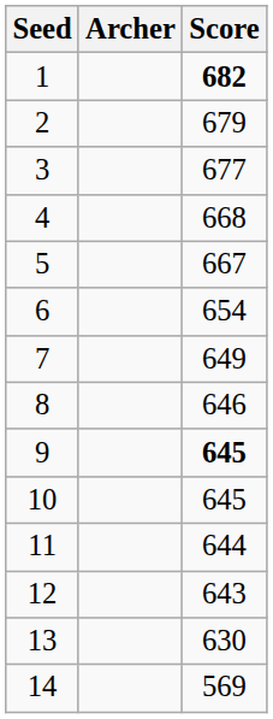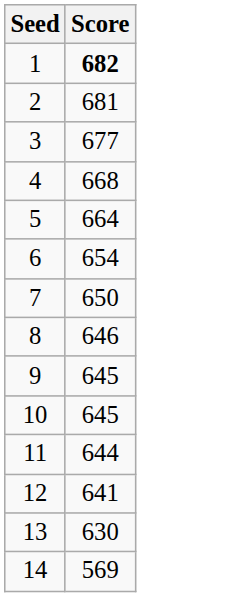- column: Archer
2 | Score: 679 -> 681
5 | Score: 667 -> 664
7 | Score: 649 -> 650
9 | Score: bold -> normal
12 | Score: 643 -> 641
